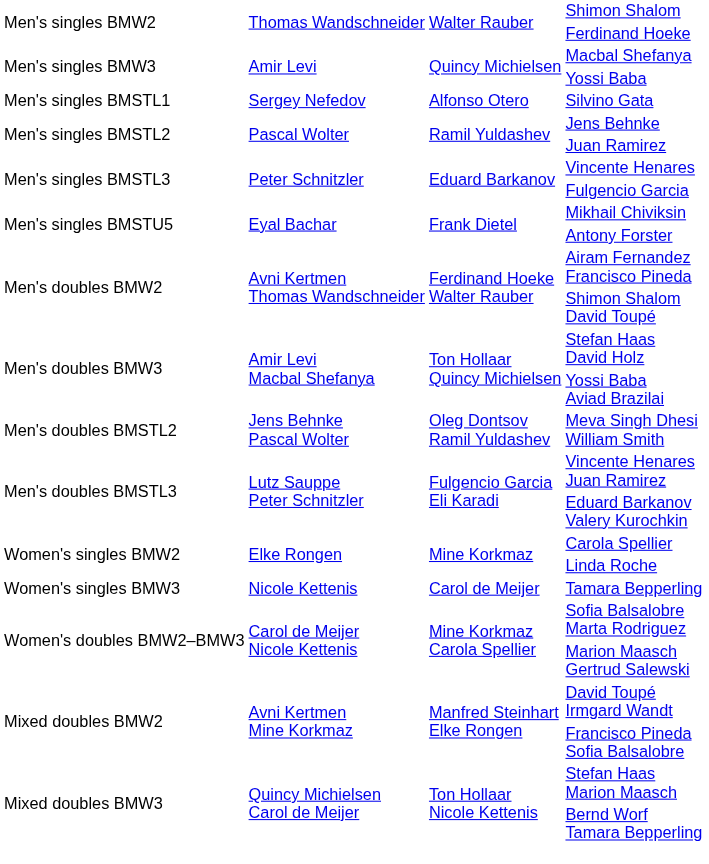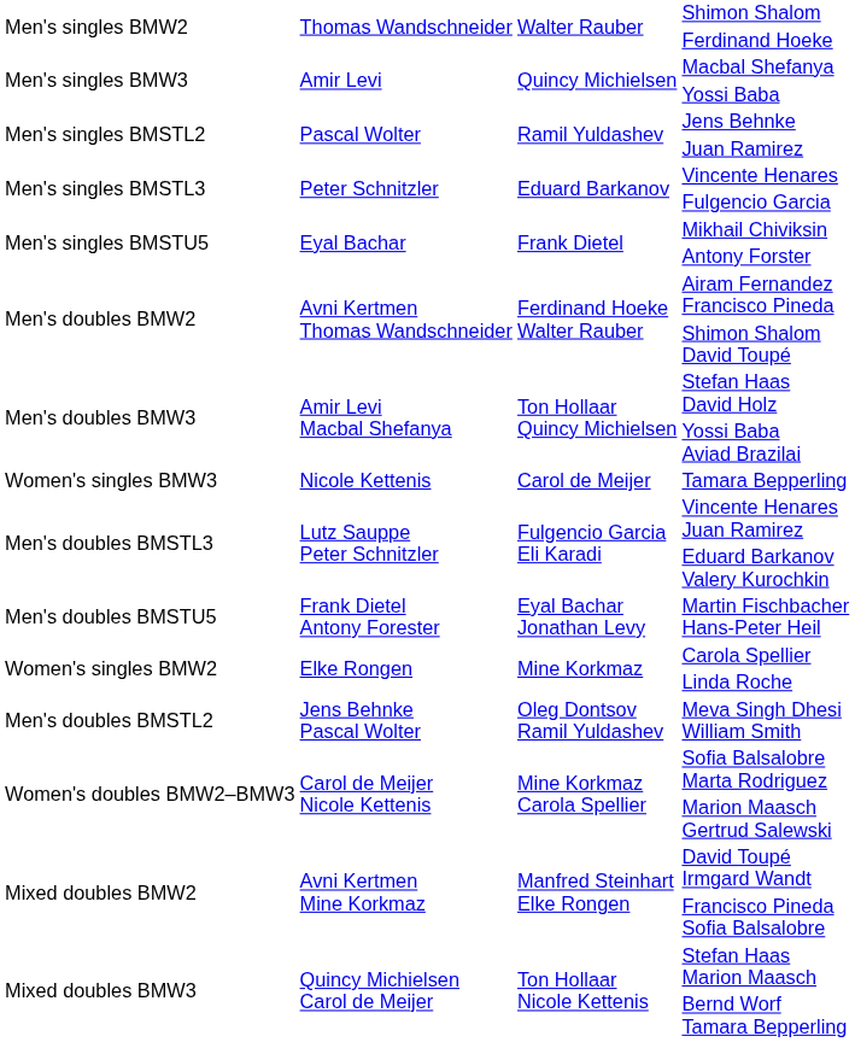- row: Men's singles BMSTL1 | Sergey Nefedov | Alfonso Otero | Silvino Gata
rows swapped: Meva Singh Dhesi William Smith <-> Tamara Bepperling
+ row: Men's doubles BMSTU5 | Frank Dietel Antony Forester | Eyal Bachar Jonathan Levy | Martin Fischbacher Hans-Peter Heil
